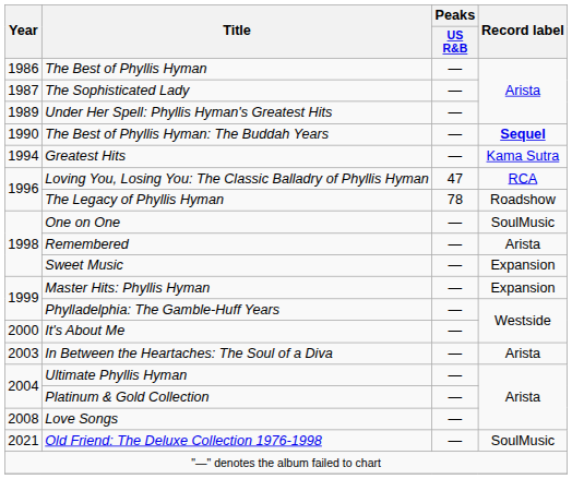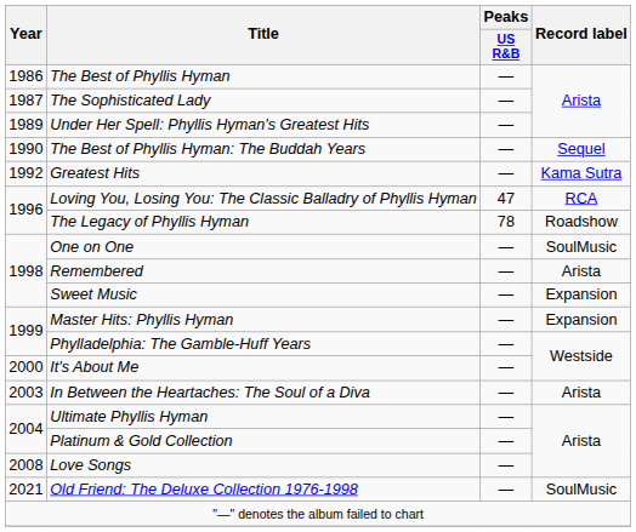The Best of Phyllis Hyman: The Buddah Years | Record label: bold -> normal
Greatest Hits | Year: 1994 -> 1992
